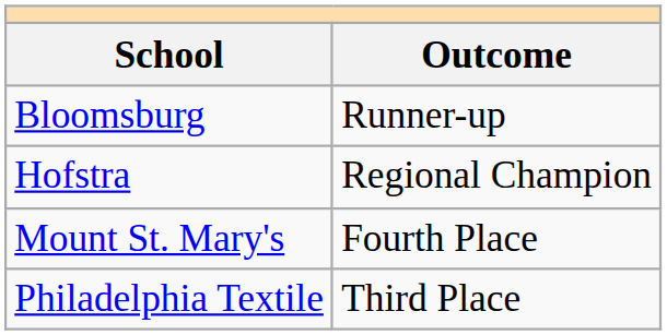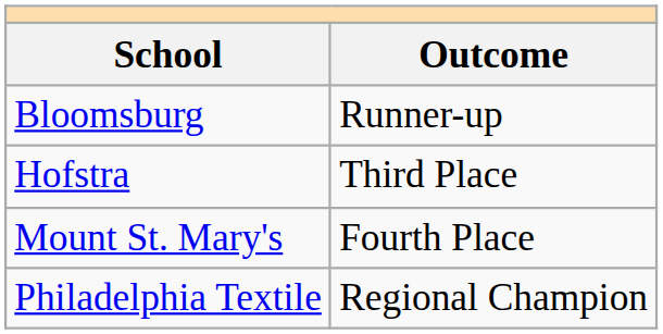Hofstra | Outcome: Regional Champion -> Third Place
Philadelphia Textile | Outcome: Third Place -> Regional Champion
